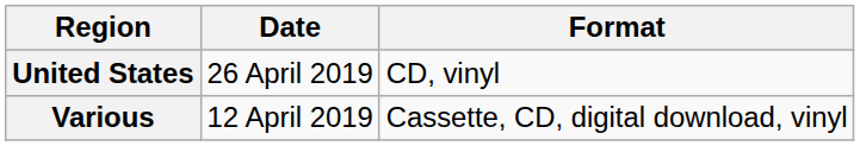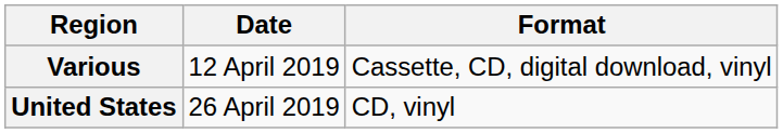rows swapped: Various <-> United States
